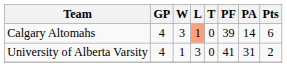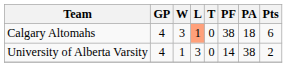Calgary Altomahs | PF: 39 -> 38
Calgary Altomahs | PA: 14 -> 18
University of Alberta Varsity | PF: 41 -> 14
University of Alberta Varsity | PA: 31 -> 38
